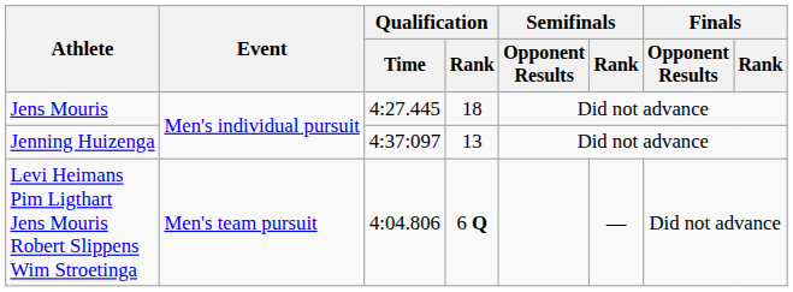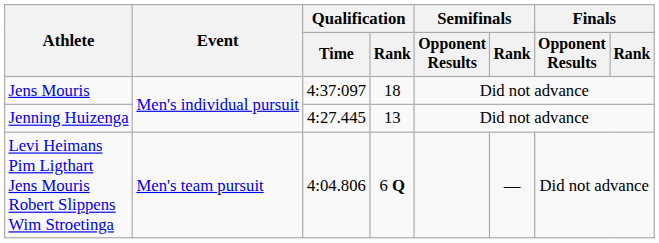Jens Mouris | Qualification / Time: 4:27.445 -> 4:37:097
Jenning Huizenga | Qualification / Time: 4:37:097 -> 4:27.445
